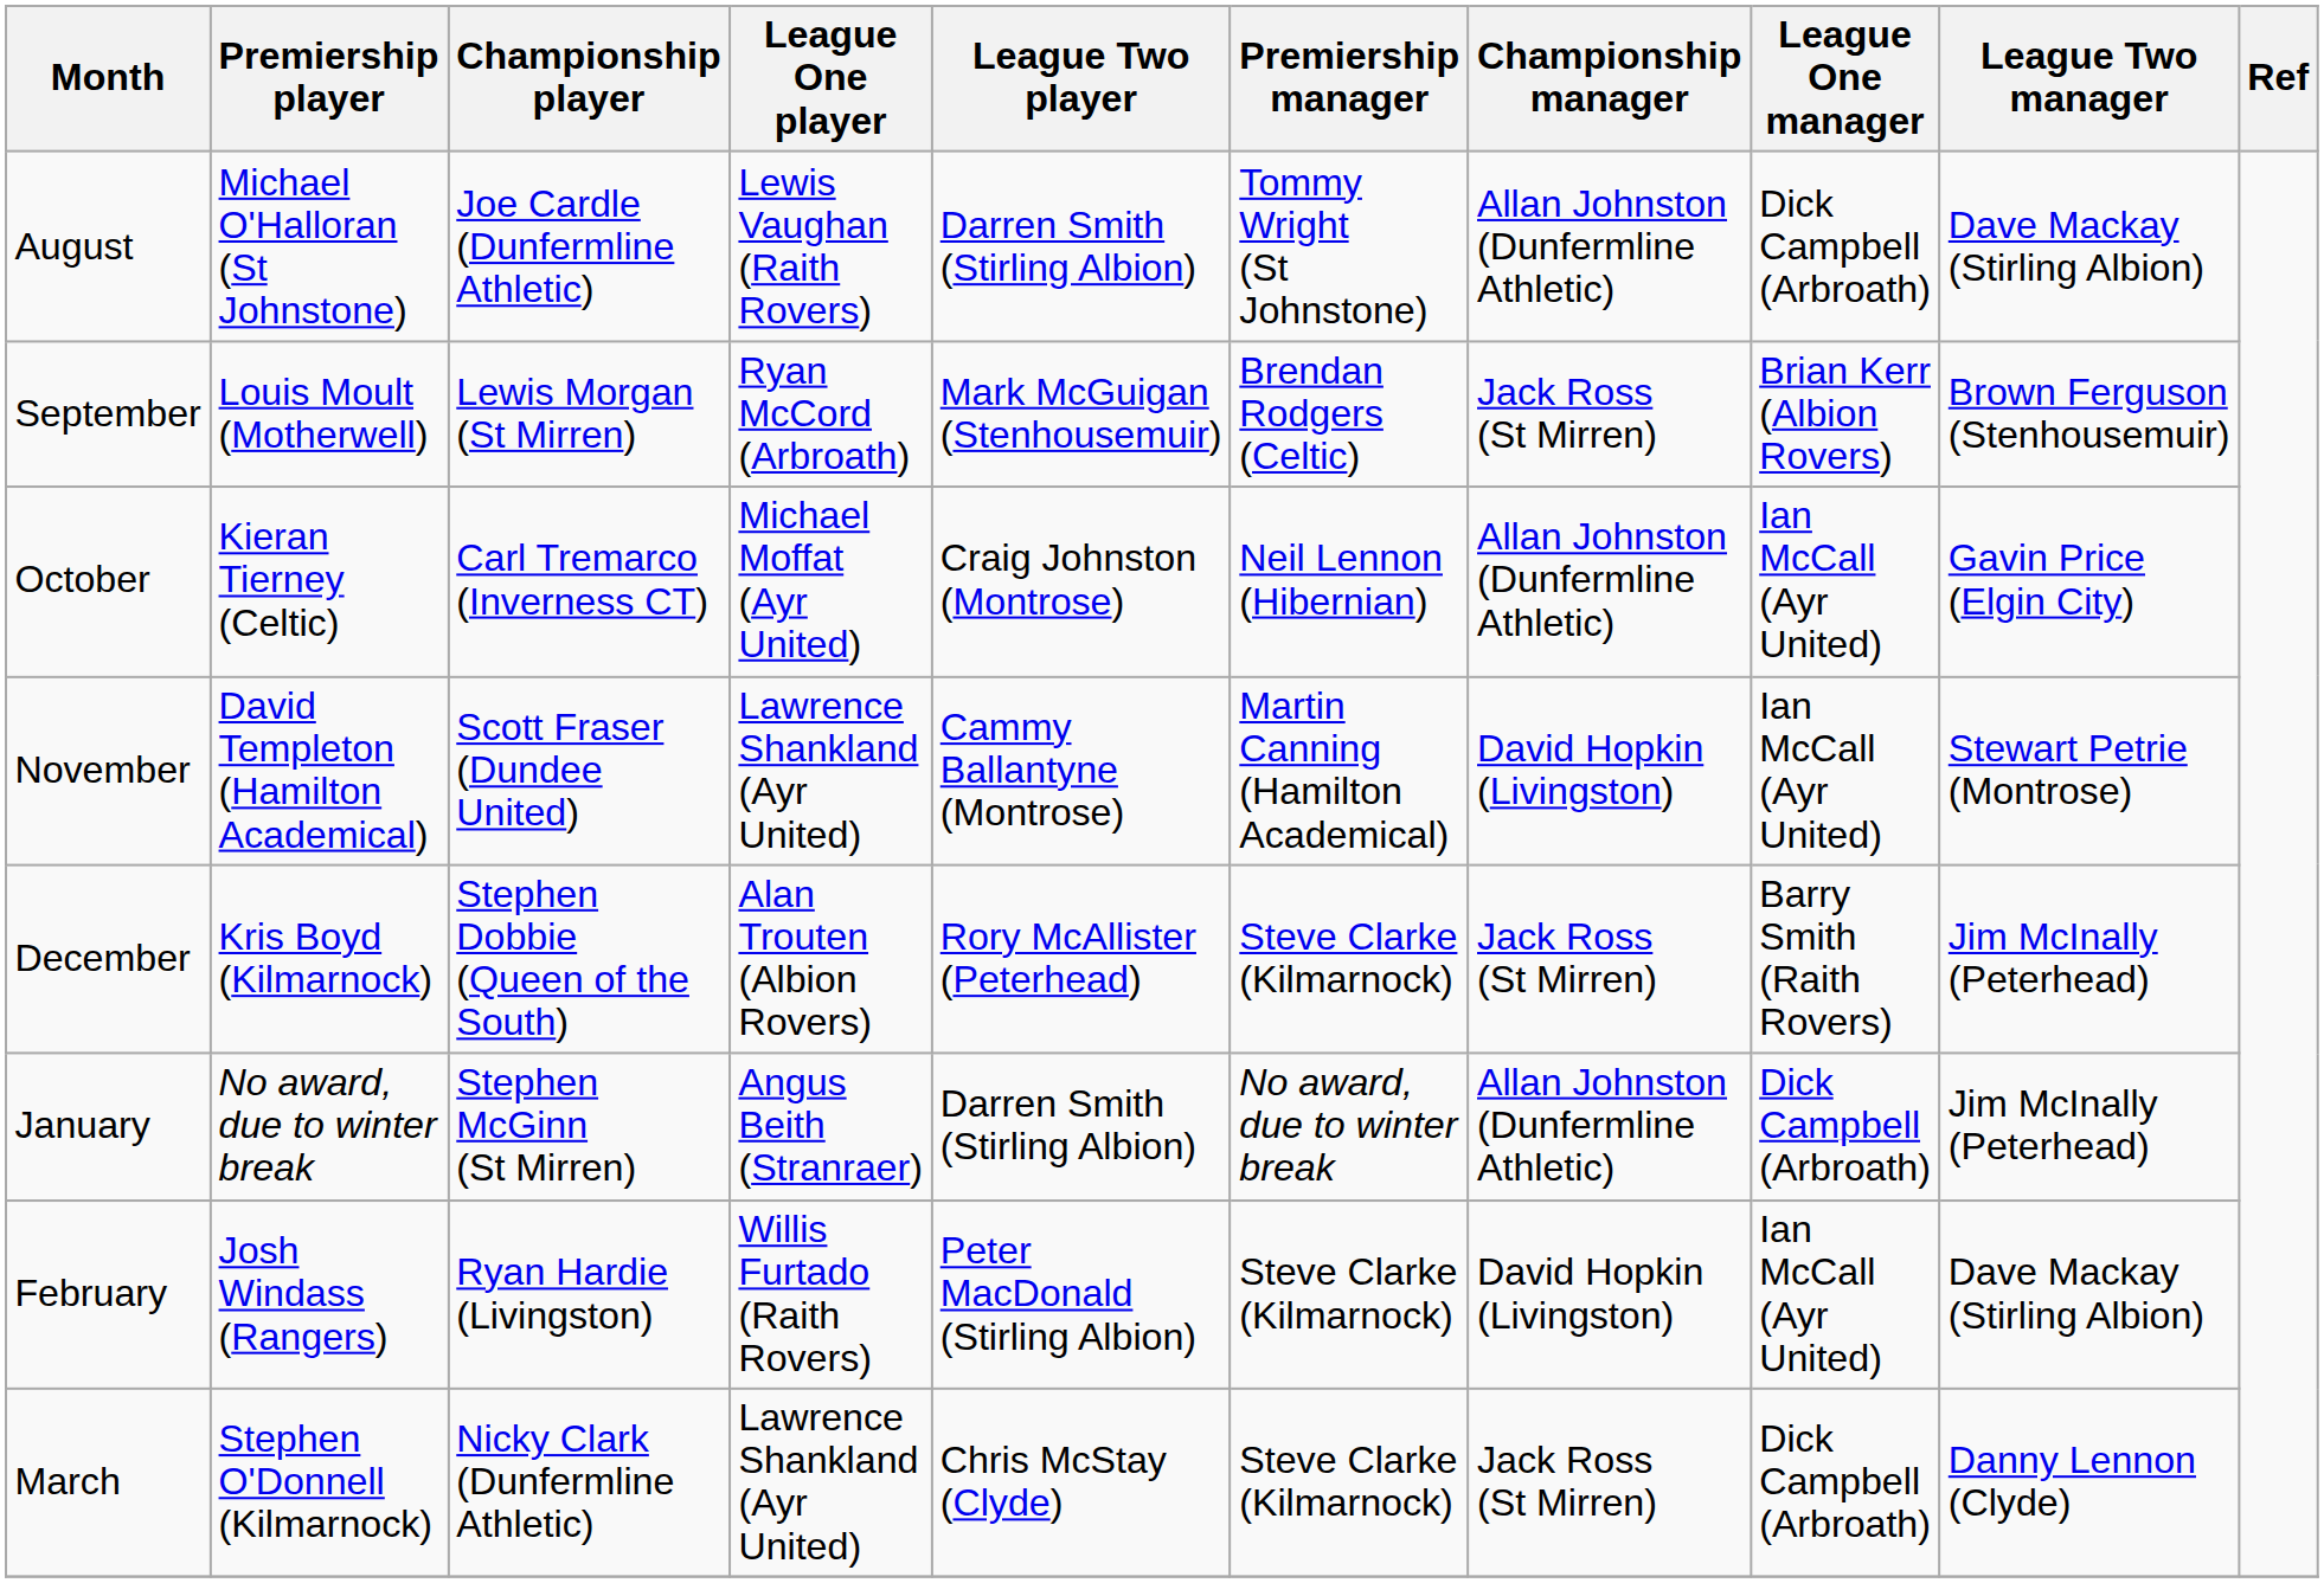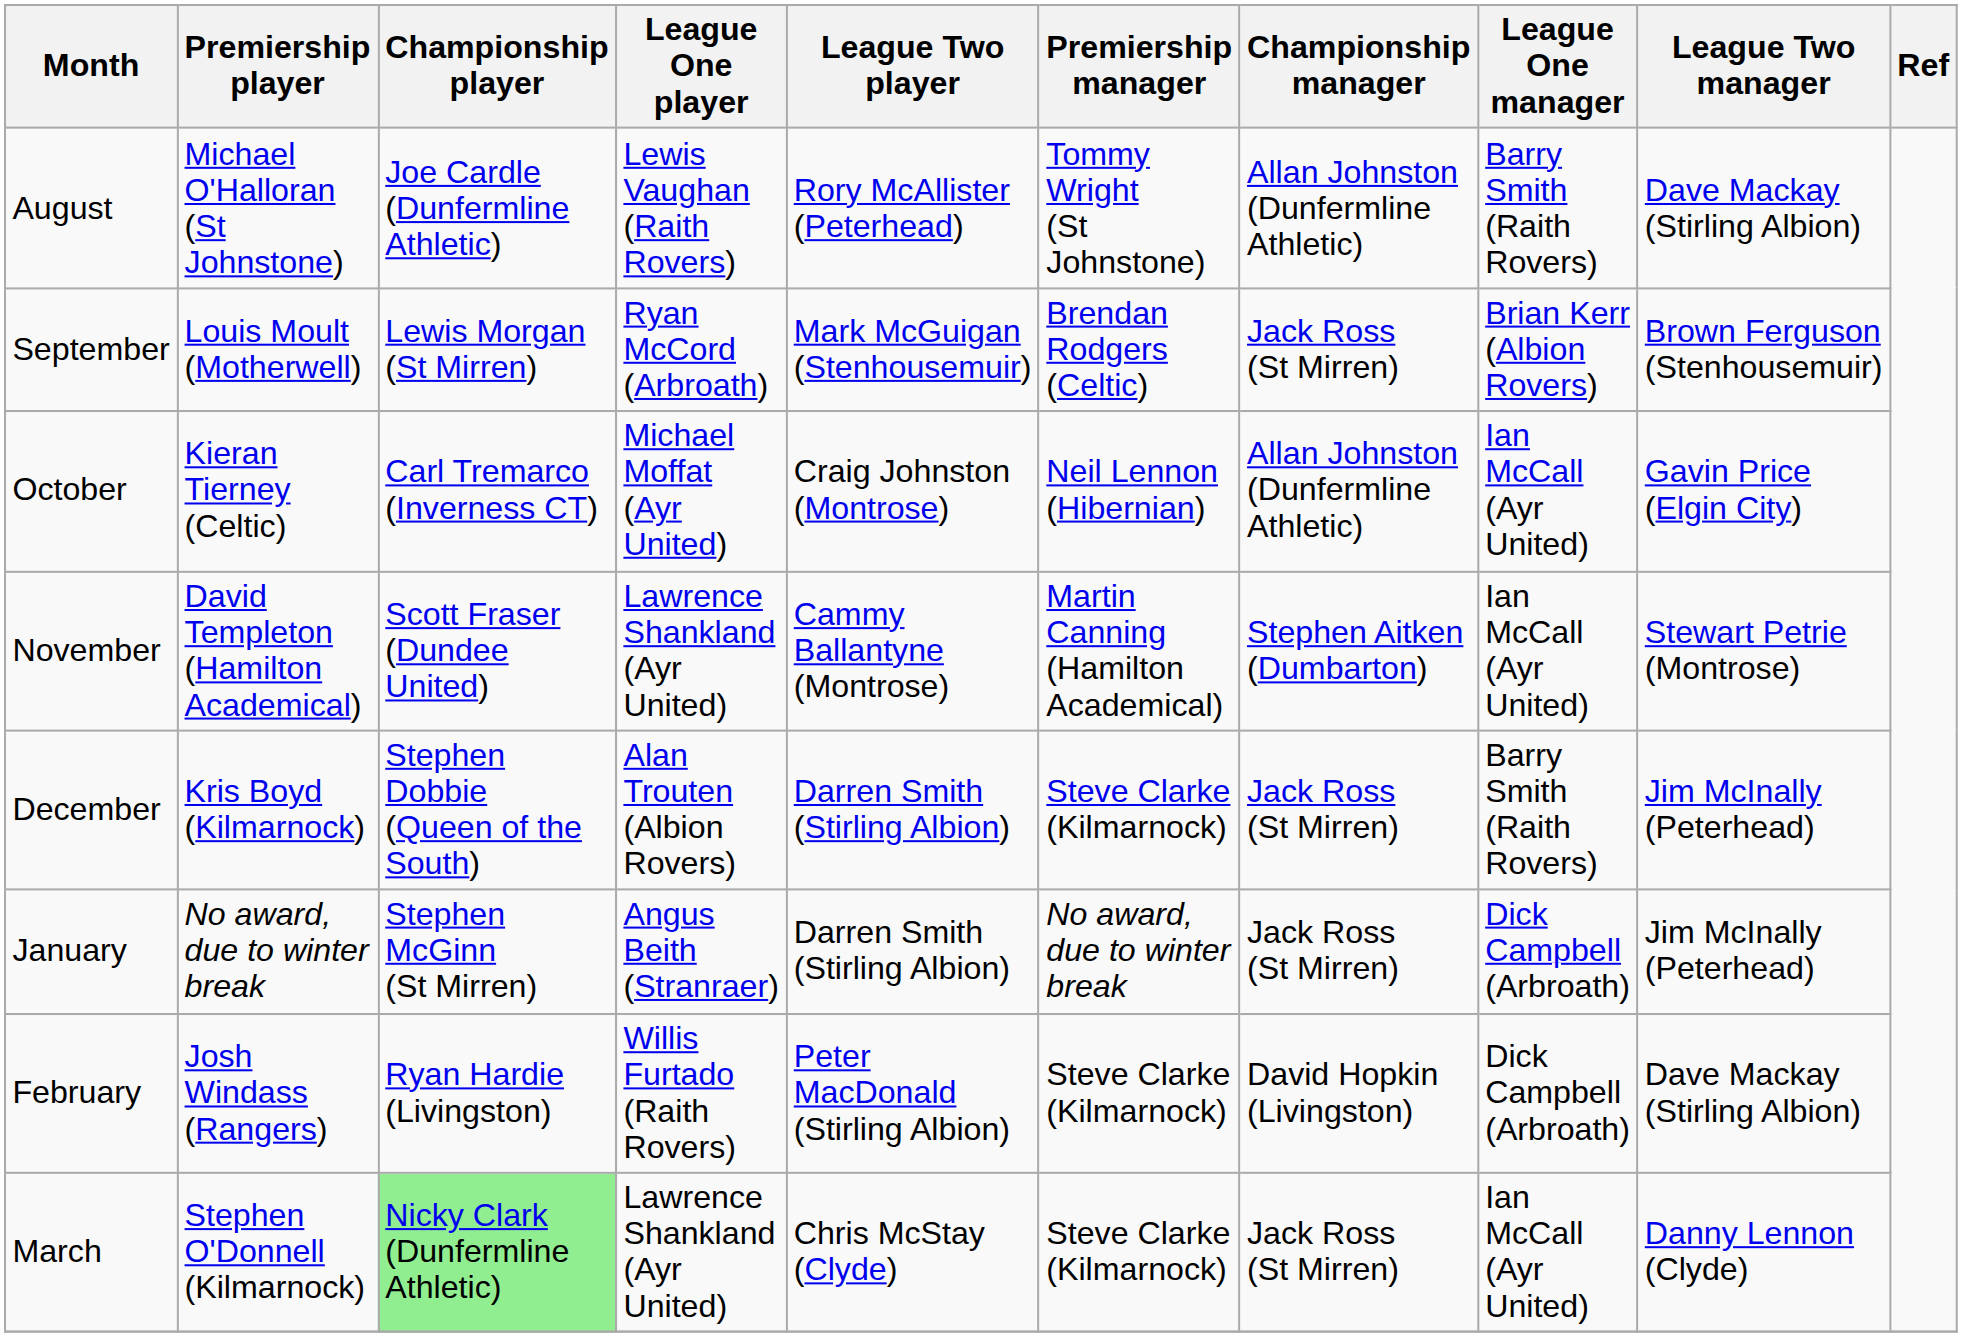August | League Two player: Darren Smith (Stirling Albion) -> Rory McAllister (Peterhead)
August | League One manager: Dick Campbell (Arbroath) -> Barry Smith (Raith Rovers)
November | Championship manager: David Hopkin (Livingston) -> Stephen Aitken (Dumbarton)
December | League Two player: Rory McAllister (Peterhead) -> Darren Smith (Stirling Albion)
January | Championship manager: Allan Johnston (Dunfermline Athletic) -> Jack Ross (St Mirren)
February | League One manager: Ian McCall (Ayr United) -> Dick Campbell (Arbroath)
March | Championship player: no background -> lightgreen background
March | League One manager: Dick Campbell (Arbroath) -> Ian McCall (Ayr United)
